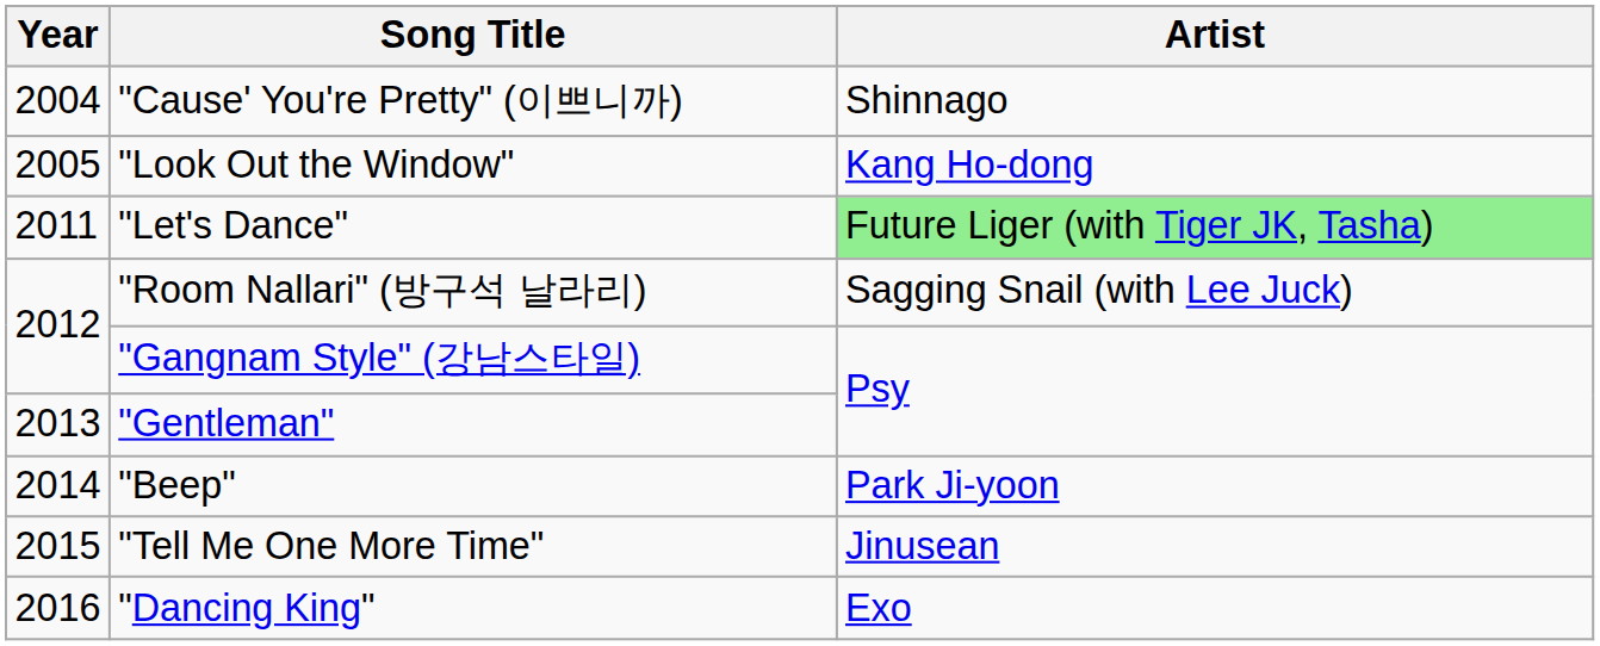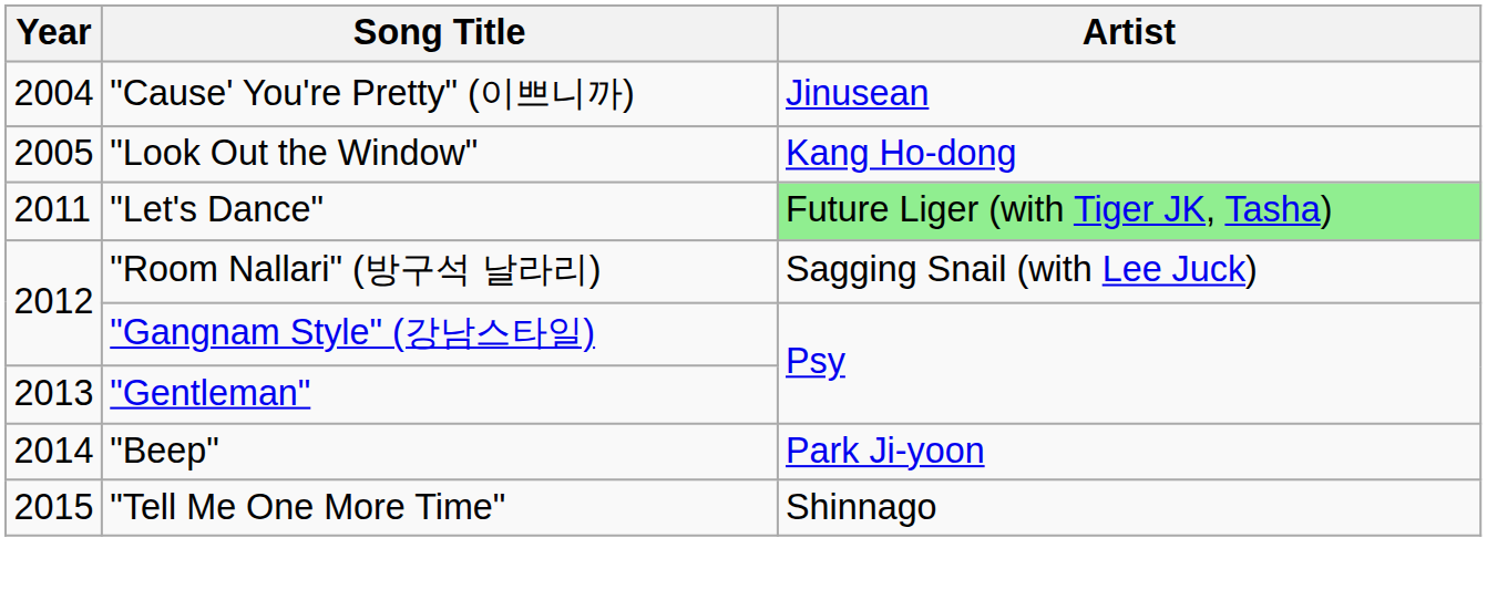"Cause' You're Pretty" (이쁘니까) | Artist: Shinnago -> Jinusean
"Tell Me One More Time" | Artist: Jinusean -> Shinnago
- row: 2016 | "Dancing King" | Exo
